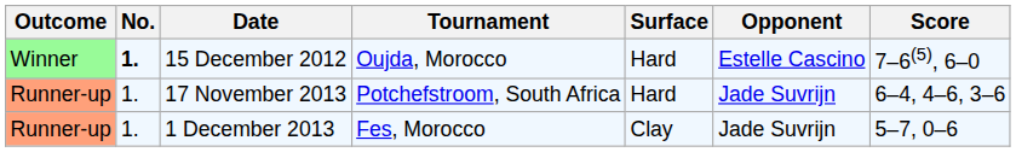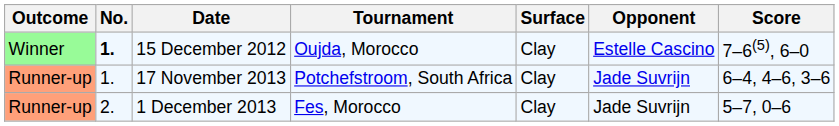15 December 2012 | Surface: Hard -> Clay
17 November 2013 | Surface: Hard -> Clay
1 December 2013 | No.: 1. -> 2.
